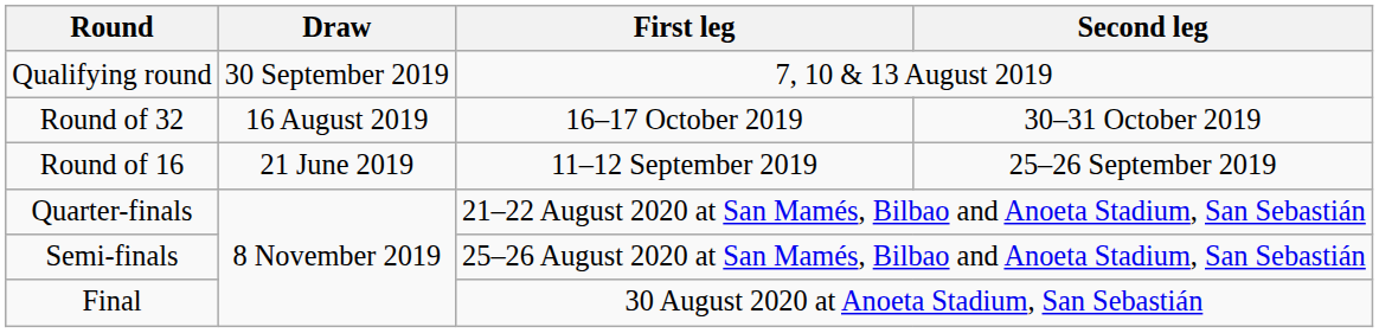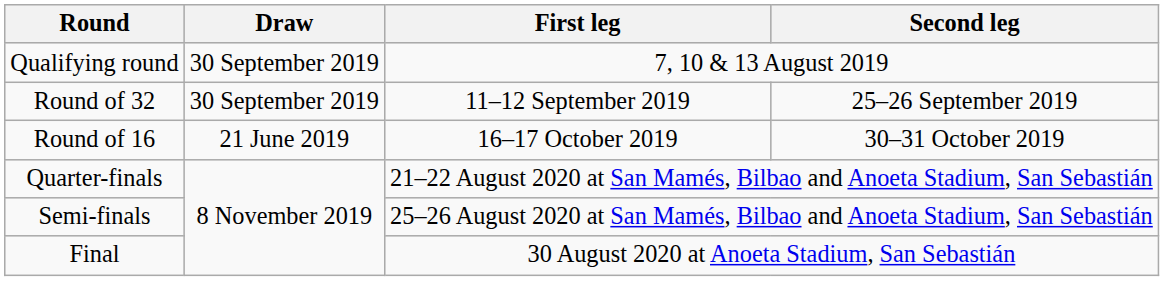Round of 32 | Draw: 16 August 2019 -> 30 September 2019
Round of 32 | First leg: 16–17 October 2019 -> 11–12 September 2019
Round of 32 | Second leg: 30–31 October 2019 -> 25–26 September 2019
Round of 16 | First leg: 11–12 September 2019 -> 16–17 October 2019
Round of 16 | Second leg: 25–26 September 2019 -> 30–31 October 2019
